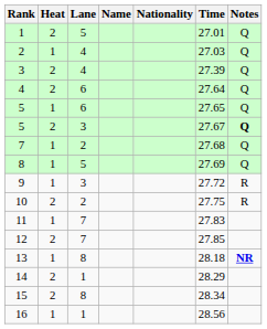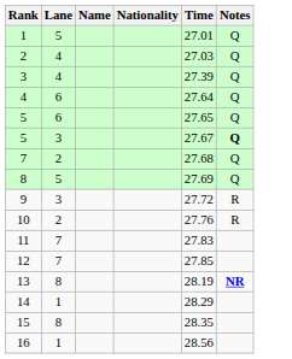- column: Heat | 2 | 1 | 2 | 2 | 1 | 2 | 1 | 1 | 1 | 2 | 1 | 2 | 1 | 2 | 2 | 1
10 | Time: 27.75 -> 27.76
13 | Time: 28.18 -> 28.19
15 | Time: 28.34 -> 28.35
